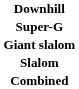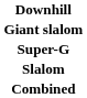rows swapped: Super-G <-> Giant slalom
